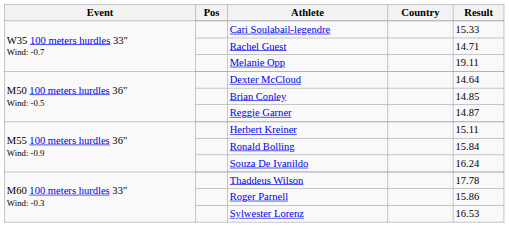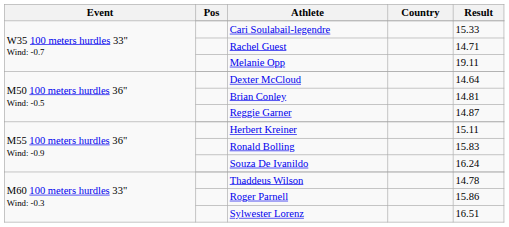Brian Conley | Result: 14.85 -> 14.81
Ronald Bolling | Result: 15.84 -> 15.83
Thaddeus Wilson | Result: 17.78 -> 14.78
Sylwester Lorenz | Result: 16.53 -> 16.51
